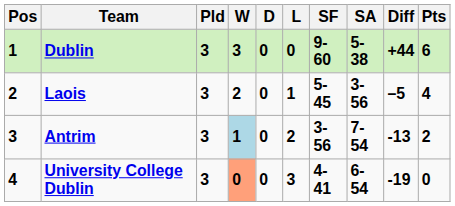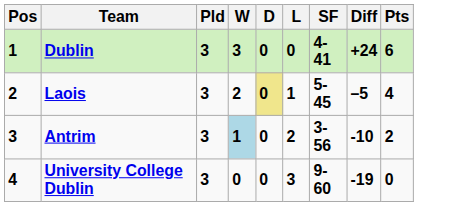- column: SA | 5-38 | 3-56 | 7-54 | 6-54
Dublin | SF: 9-60 -> 4-41
Dublin | Diff: +44 -> +24
Laois | D: no background -> khaki background
Antrim | Diff: -13 -> -10
University College Dublin | W: lightsalmon background -> no background
University College Dublin | SF: 4-41 -> 9-60
